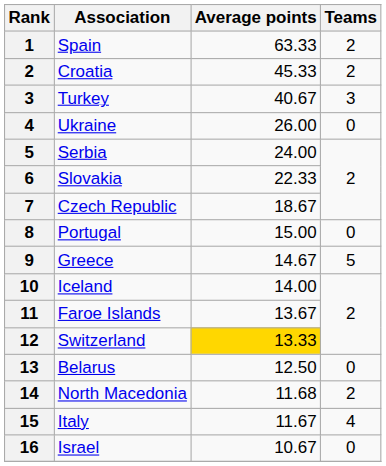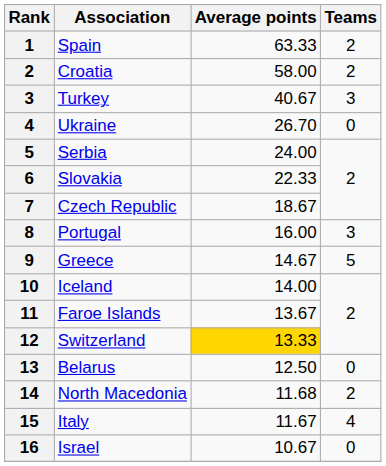Croatia | Average points: 45.33 -> 58.00
Ukraine | Average points: 26.00 -> 26.70
Portugal | Average points: 15.00 -> 16.00
Portugal | Teams: 0 -> 3
